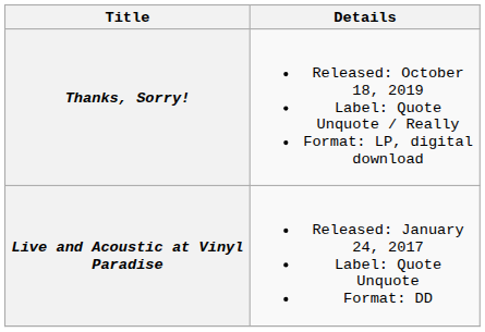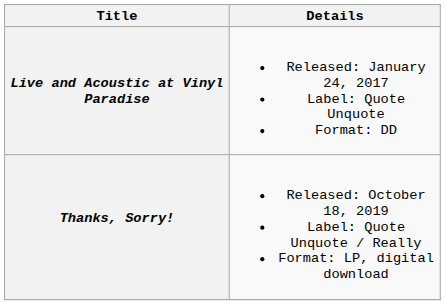rows swapped: Live and Acoustic at Vinyl Paradise <-> Thanks, Sorry!
